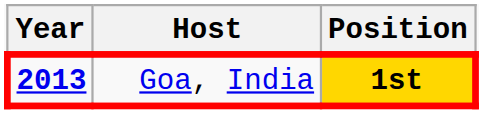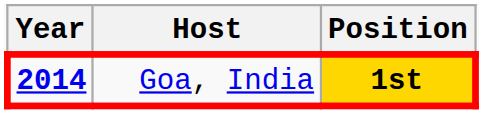Goa, India | Year: 2013 -> 2014
